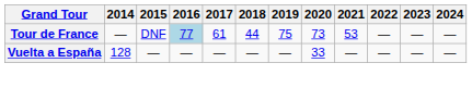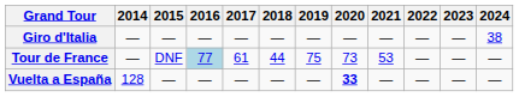+ row: Giro d'Italia | — | — | — | — | — | — | — | — | — | — | 38
Vuelta a España | 2020: normal -> bold
